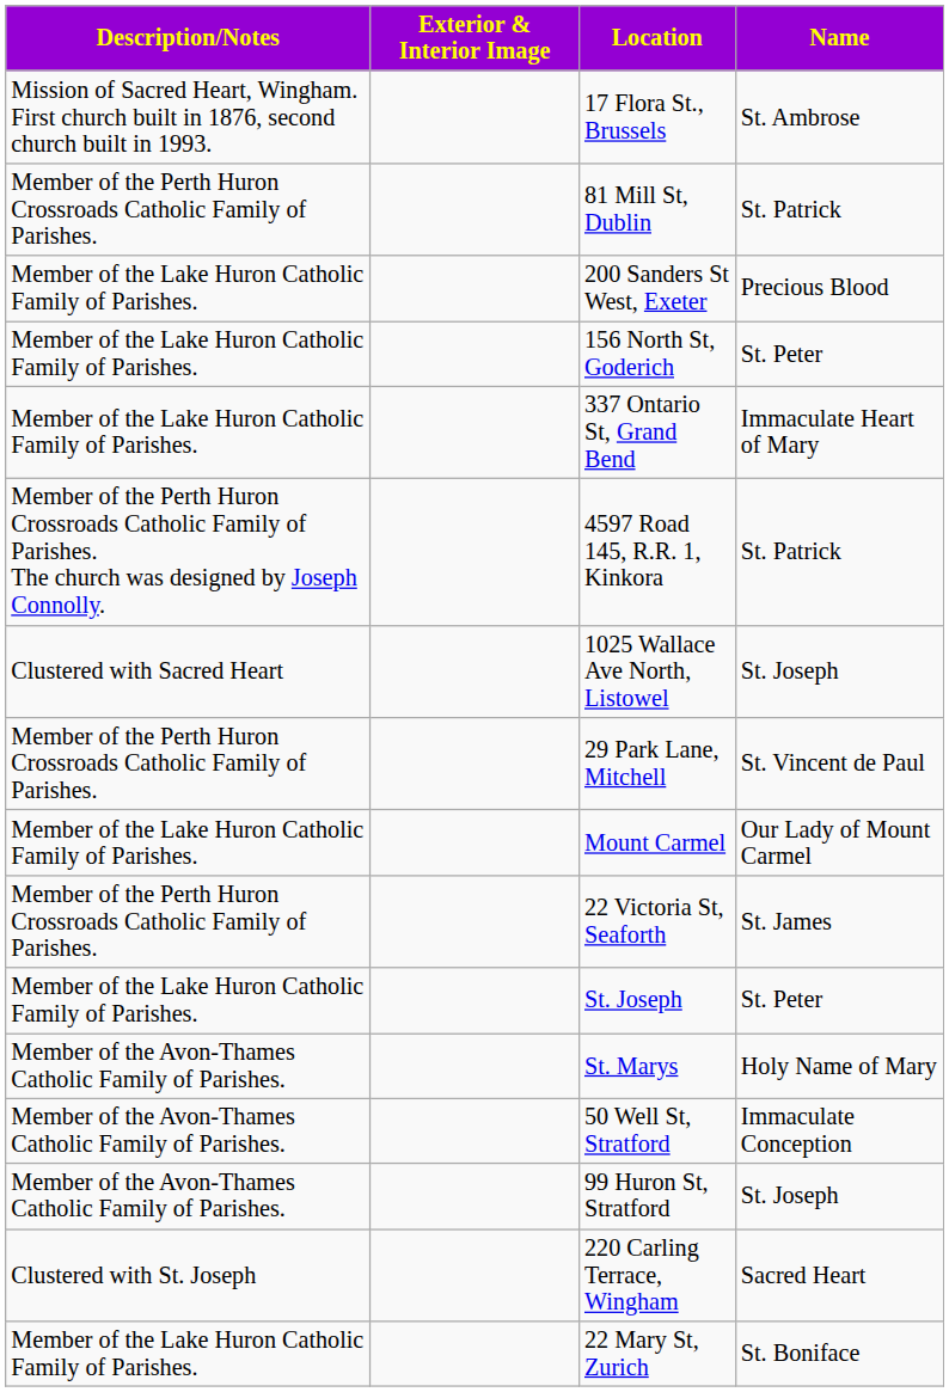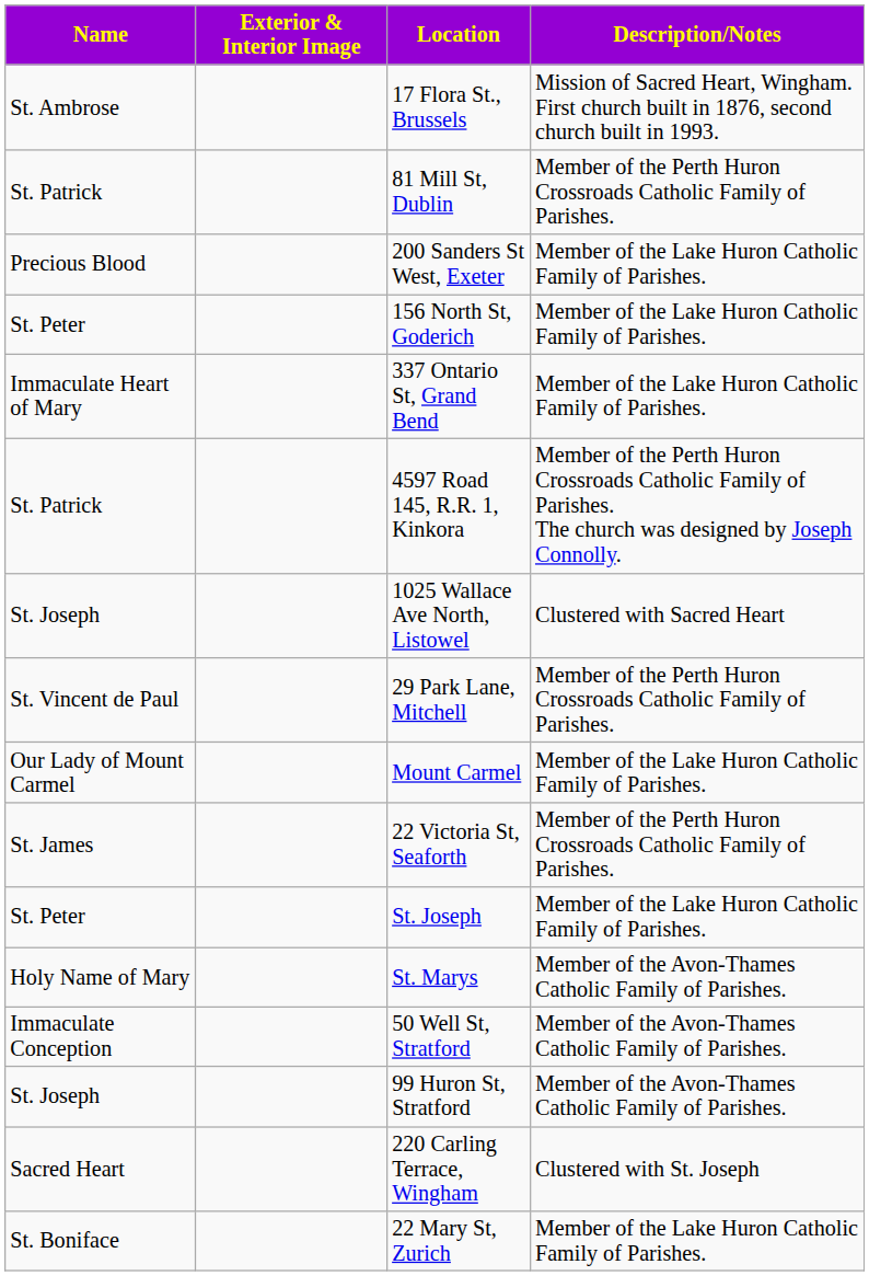columns swapped: Name <-> Description/Notes
